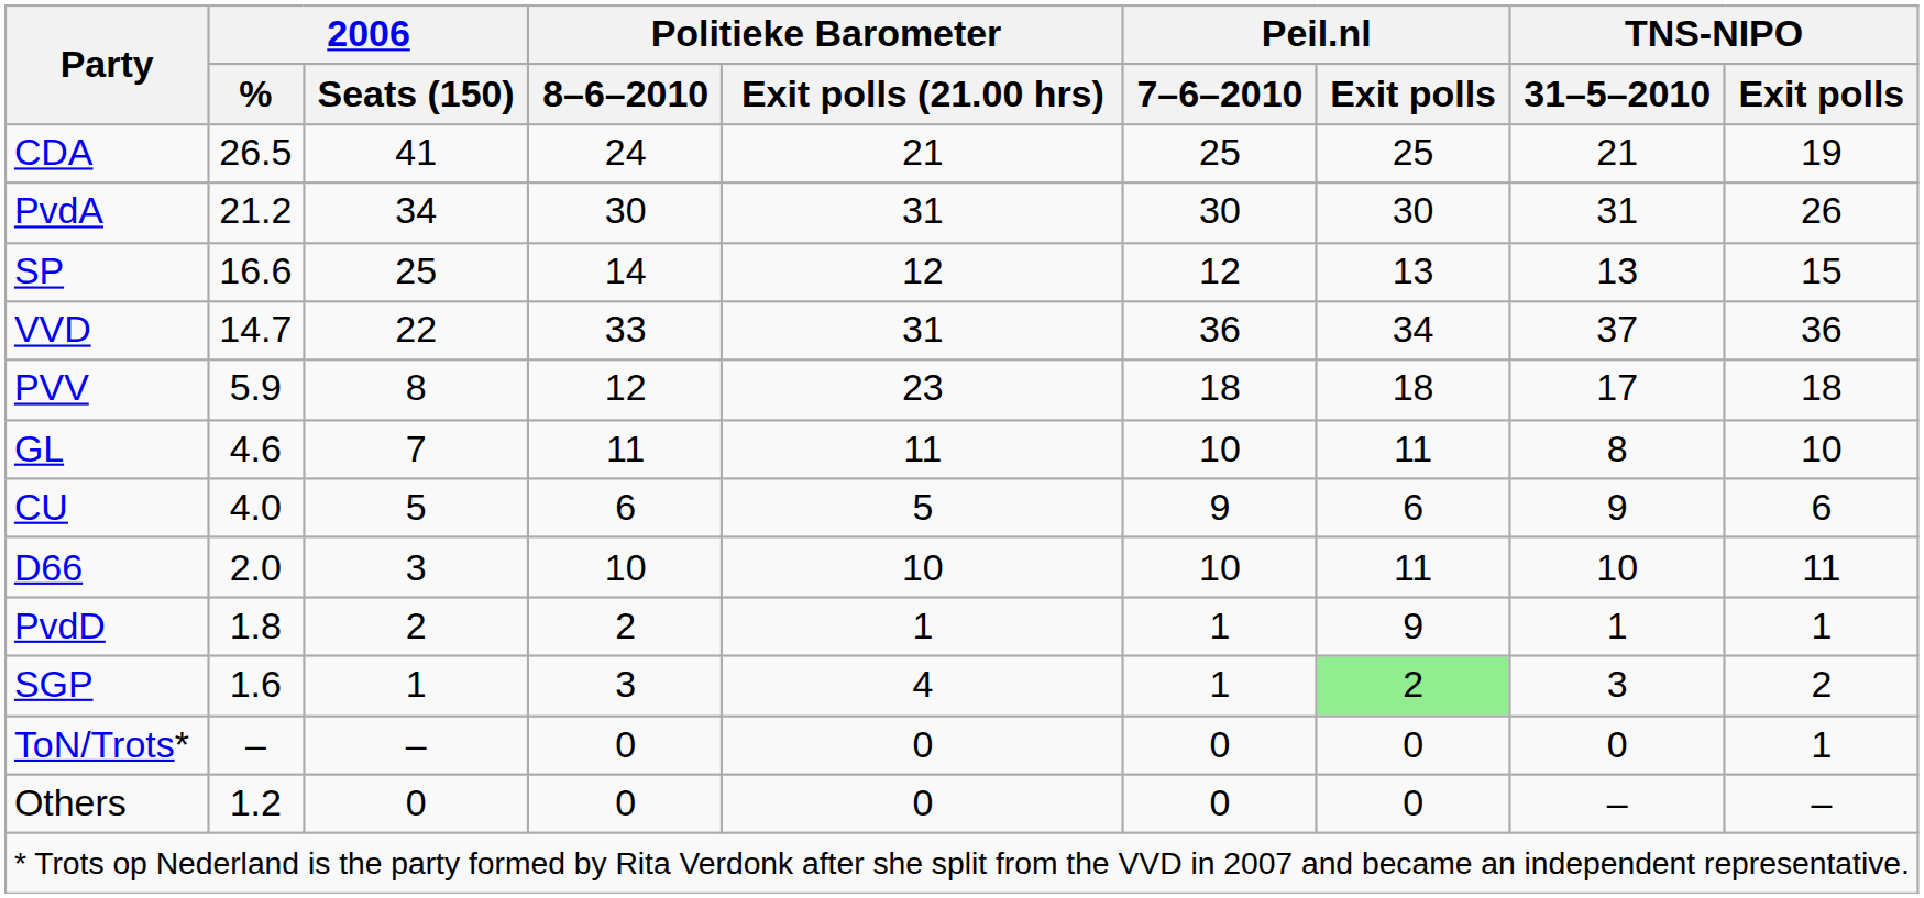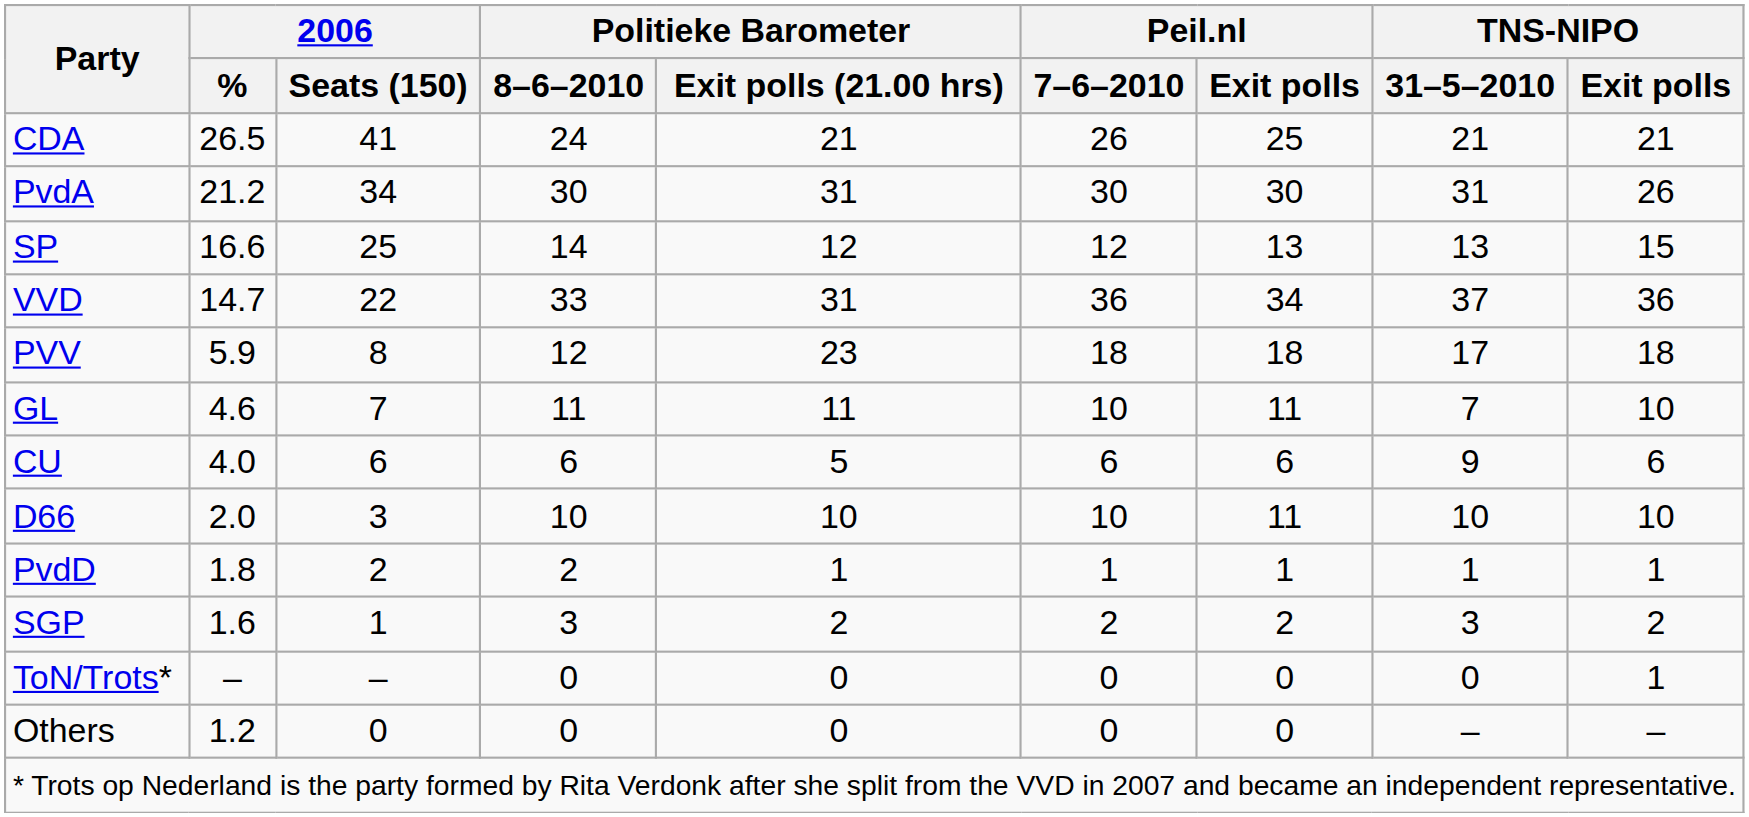CDA | Peil.nl / 7–6–2010: 25 -> 26
CDA | TNS-NIPO / Exit polls: 19 -> 21
GL | TNS-NIPO / 31–5–2010: 8 -> 7
CU | 2006 / Seats (150): 5 -> 6
CU | Peil.nl / 7–6–2010: 9 -> 6
D66 | TNS-NIPO / Exit polls: 11 -> 10
PvdD | Peil.nl / Exit polls: 9 -> 1
SGP | Politieke Barometer / Exit polls (21.00 hrs): 4 -> 2
SGP | Peil.nl / 7–6–2010: 1 -> 2
SGP | Peil.nl / Exit polls: lightgreen background -> no background
